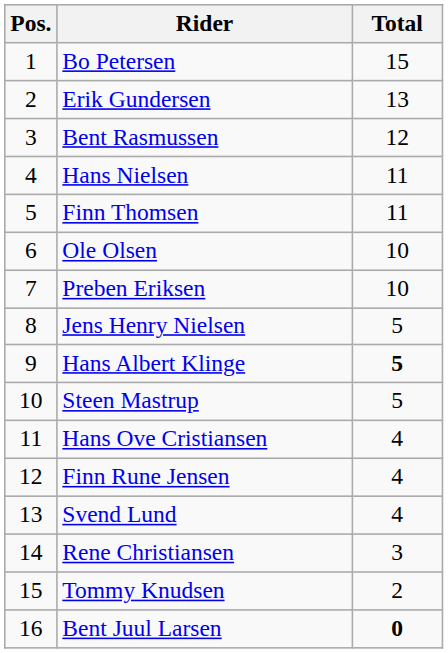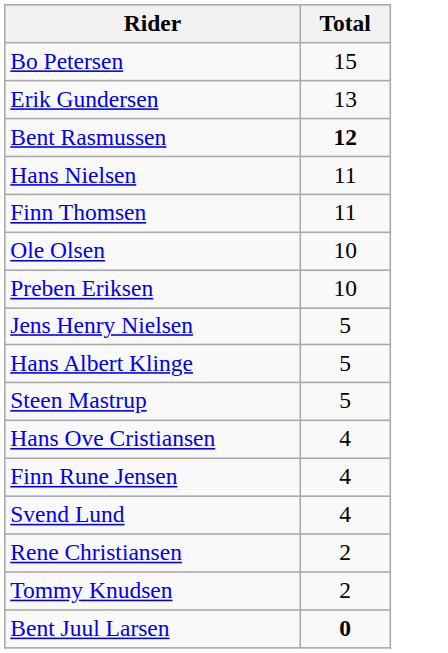- column: Pos. | 1 | 2 | 3 | 4 | 5 | 6 | 7 | 8 | 9 | 10 | 11 | 12 | 13 | 14 | 15 | 16
Bent Rasmussen | Total: normal -> bold
Hans Albert Klinge | Total: bold -> normal
Rene Christiansen | Total: 3 -> 2
